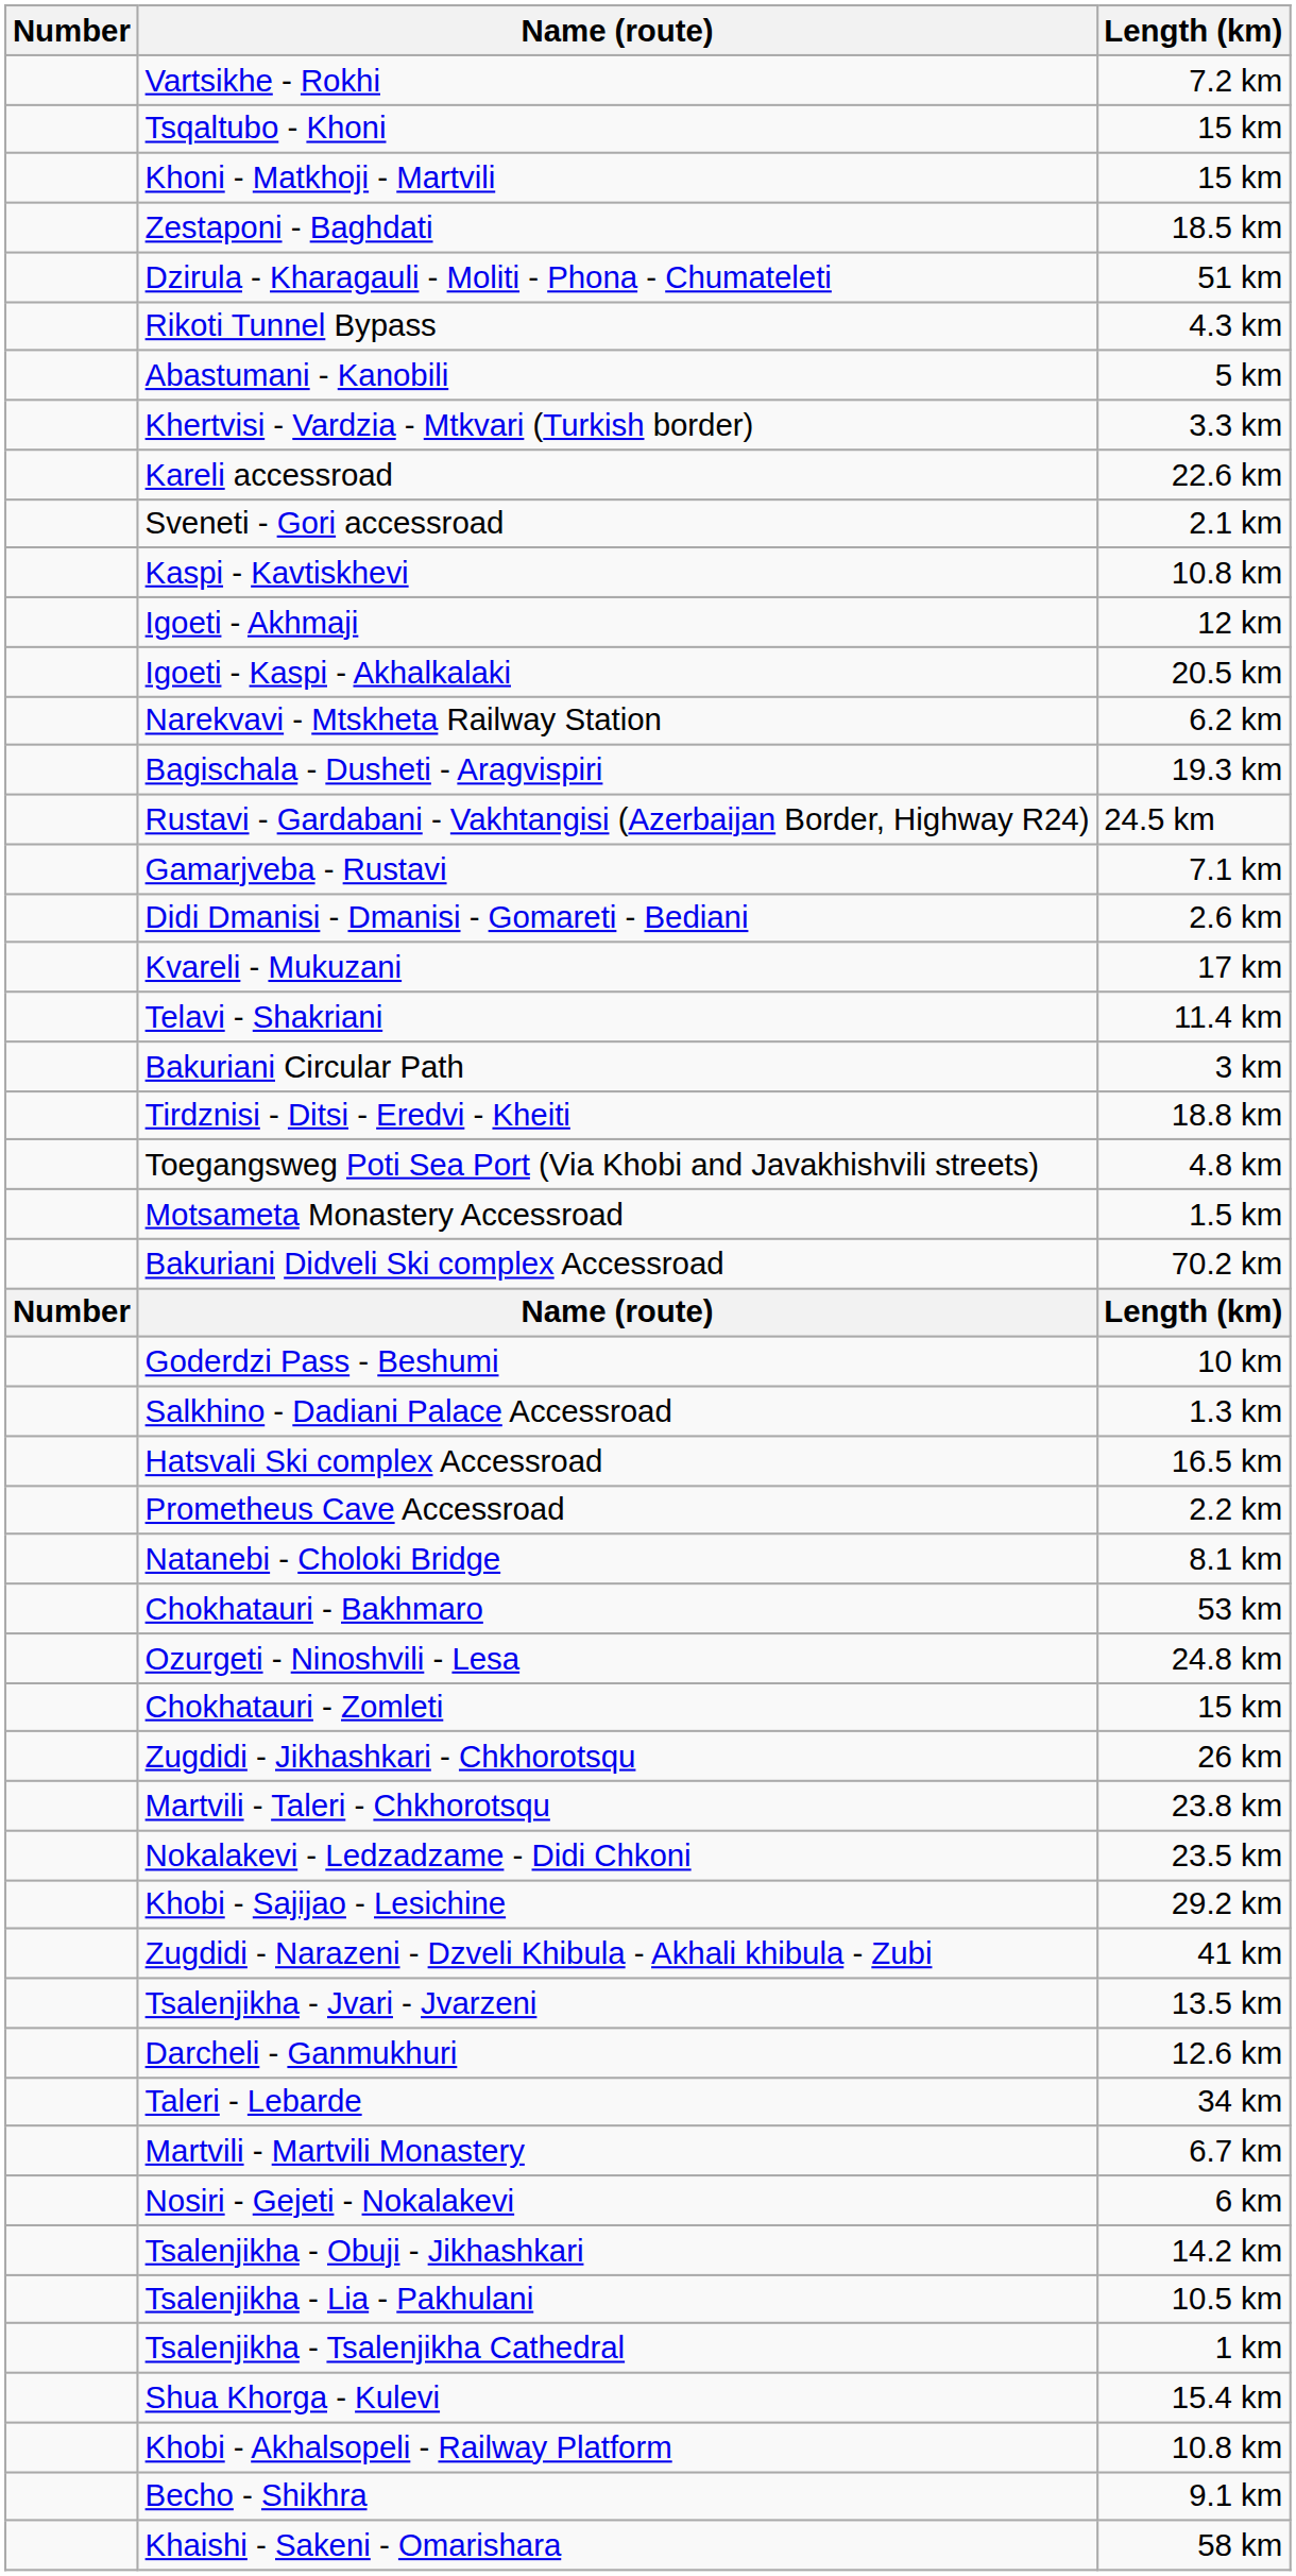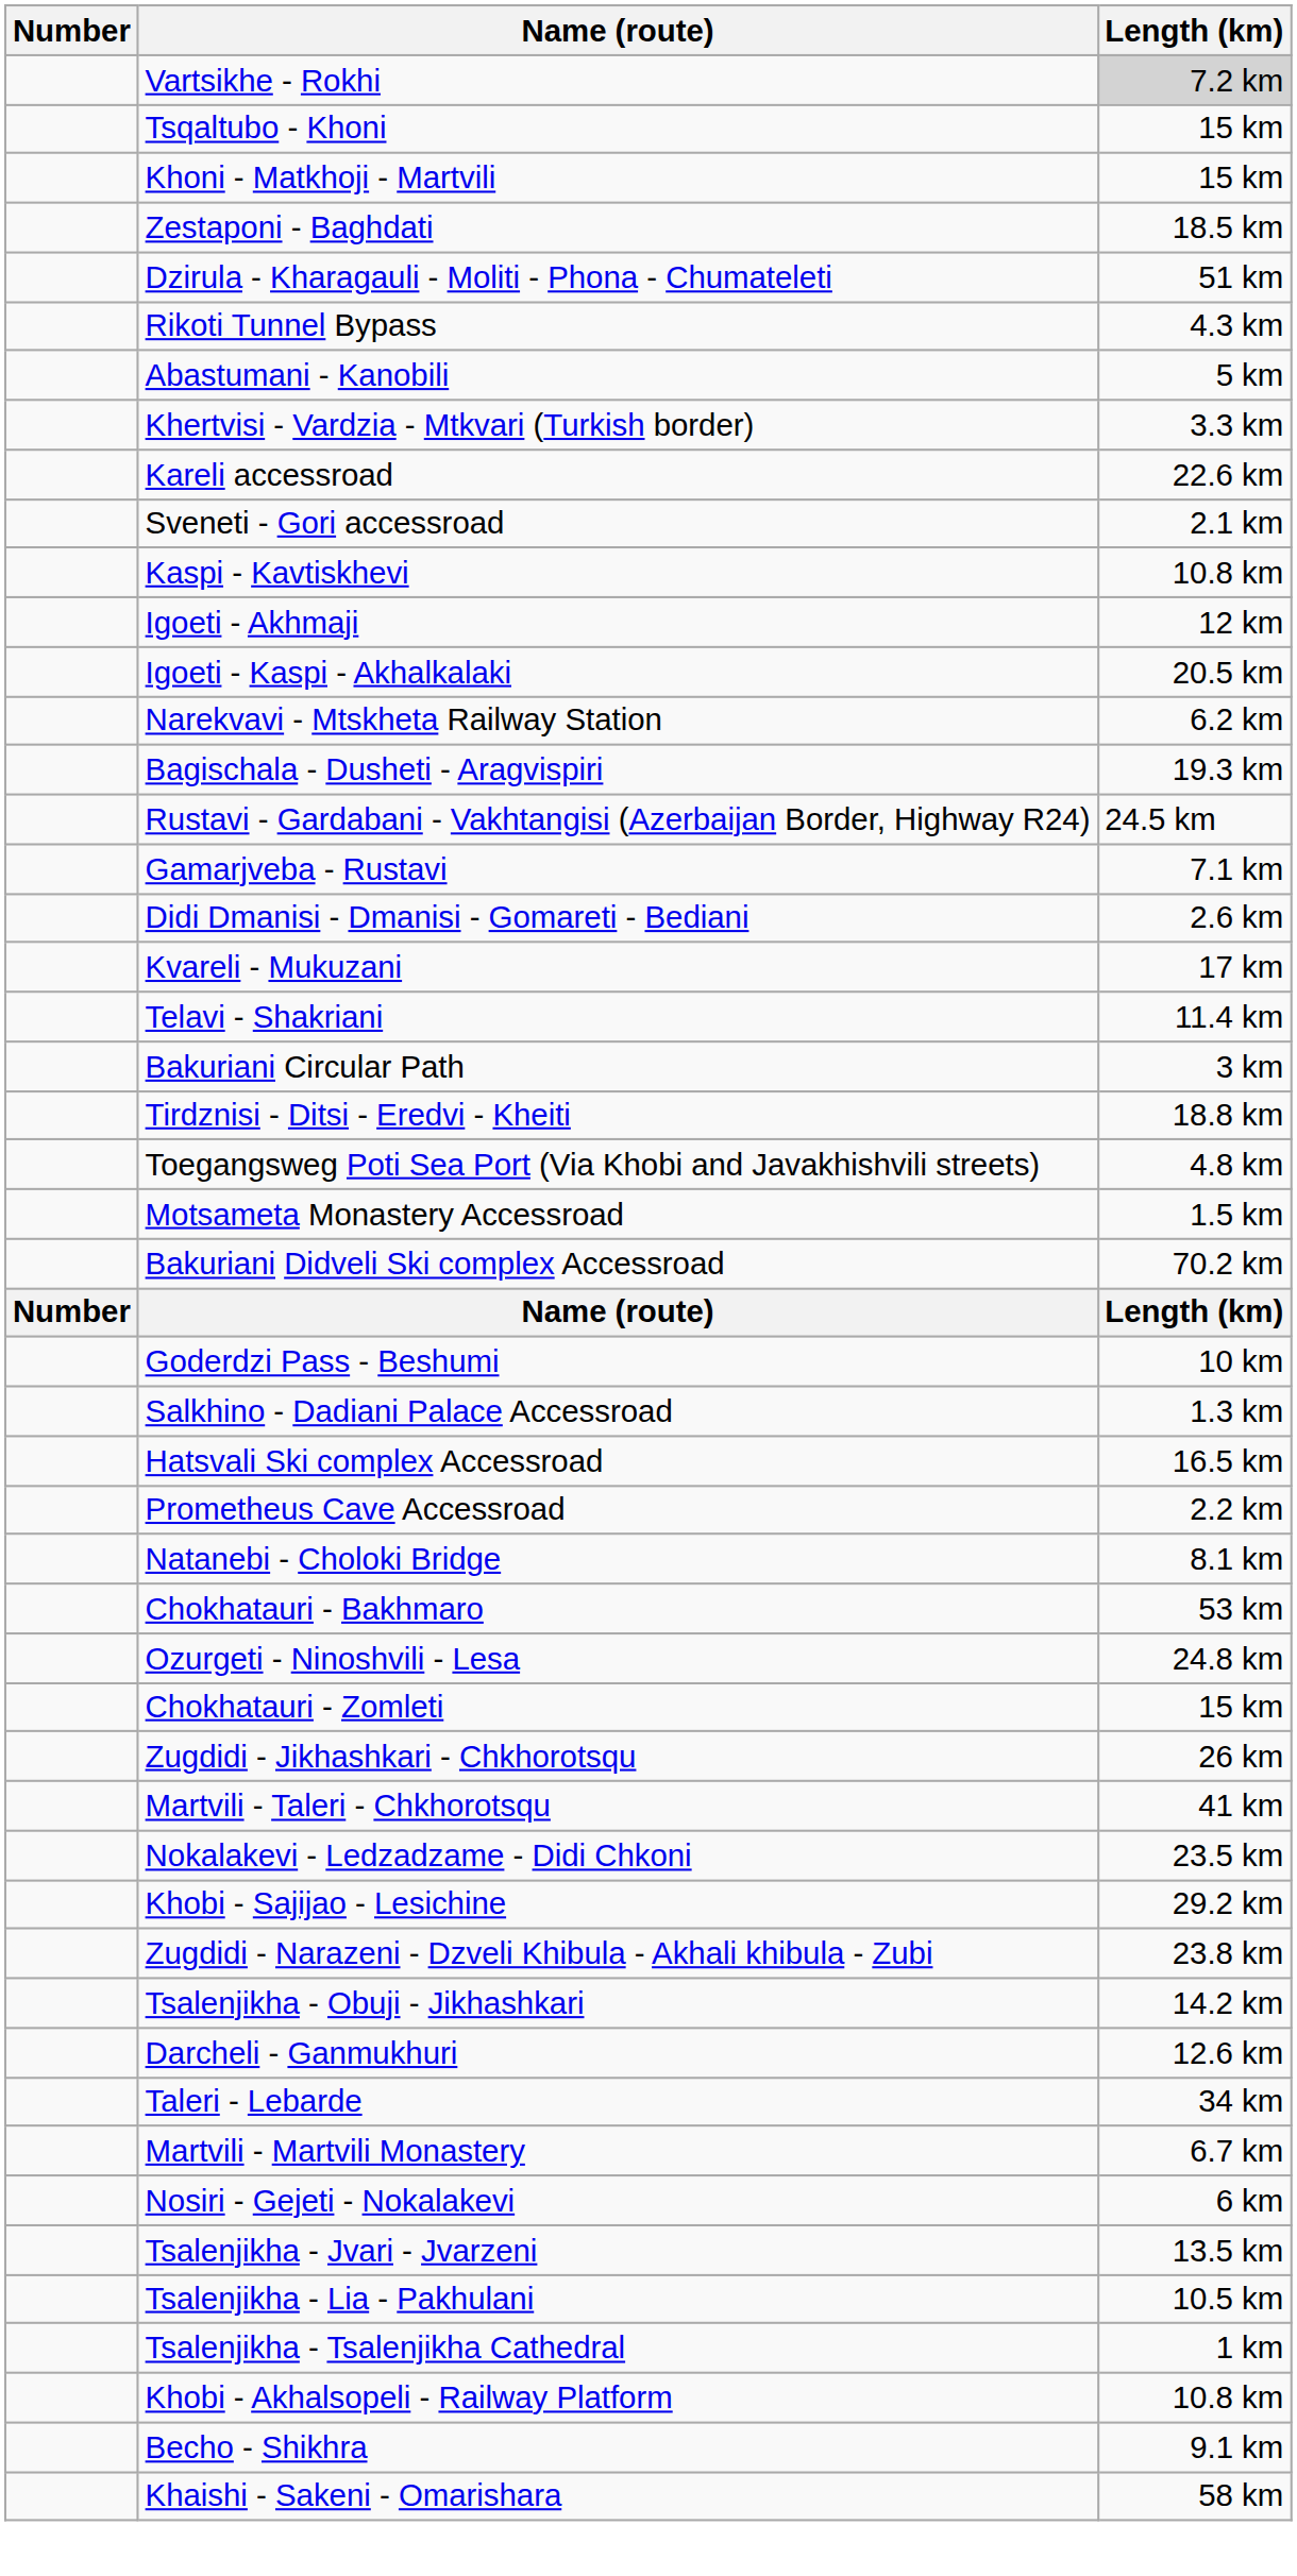Vartsikhe - Rokhi | Length (km): no background -> lightgrey background
Martvili - Taleri - Chkhorotsqu | Length (km): 23.8 km -> 41 km
Zugdidi - Narazeni - Dzveli Khibula - Akhali khibula - Zubi | Length (km): 41 km -> 23.8 km
rows swapped: Tsalenjikha - Obuji - Jikhashkari <-> Tsalenjikha - Jvari - Jvarzeni
- row: Shua Khorga - Kulevi | 15.4 km
